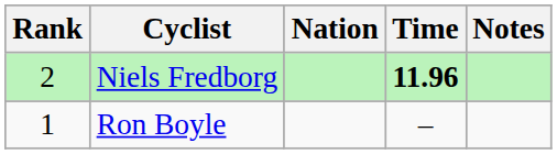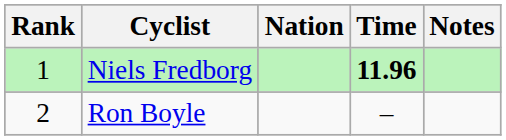Niels Fredborg | Rank: 2 -> 1
Ron Boyle | Rank: 1 -> 2
